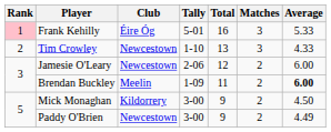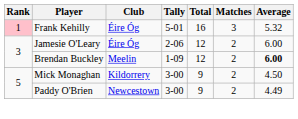Frank Kehilly | Average: 5.33 -> 5.32
- row: 2 | Tim Crowley | Newcestown | 1-10 | 13 | 3 | 4.33
Jamesie O'Leary | Club: Newcestown -> Éire Óg
Brendan Buckley | Total: 11 -> 12
